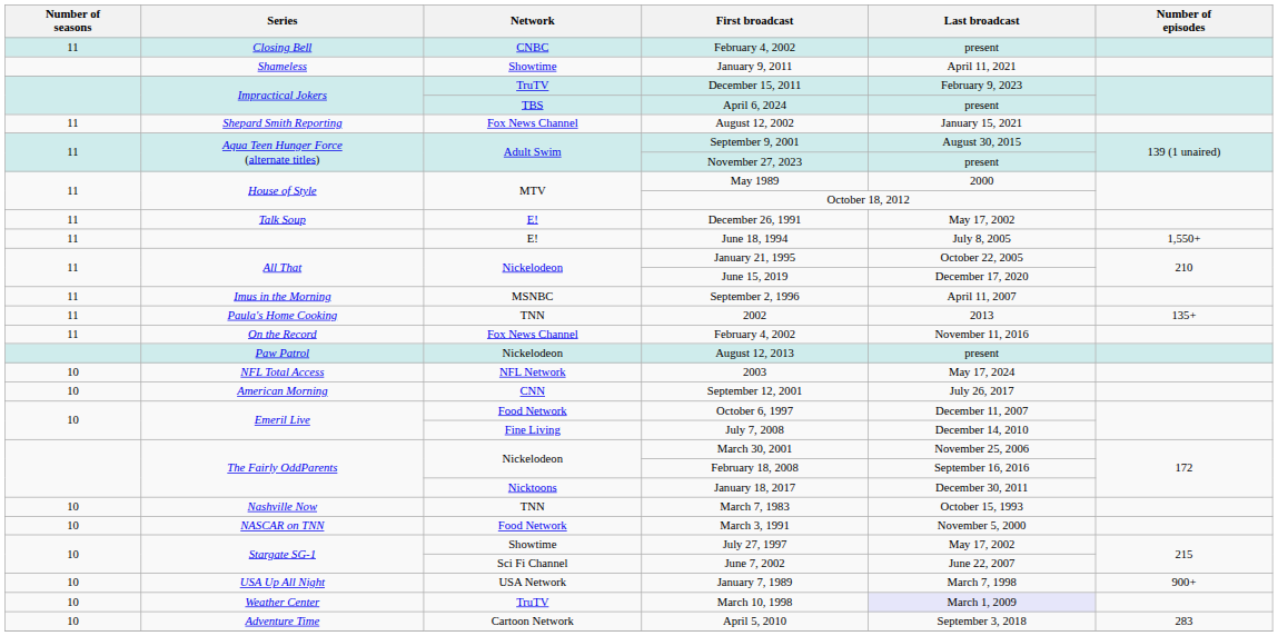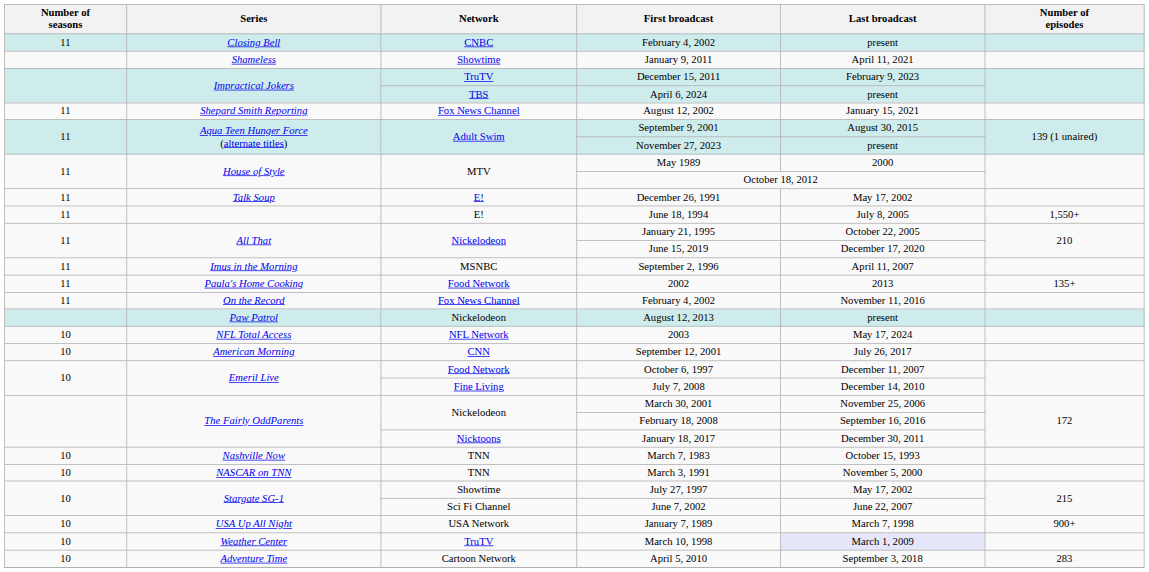2002 | Network: TNN -> Food Network
March 3, 1991 | Network: Food Network -> TNN
